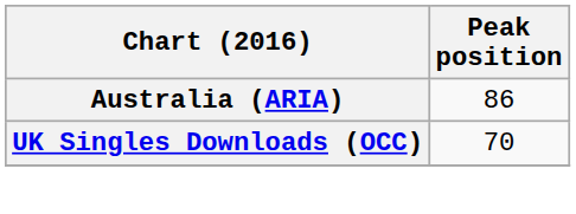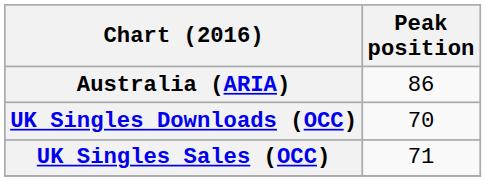+ row: UK Singles Sales (OCC) | 71
